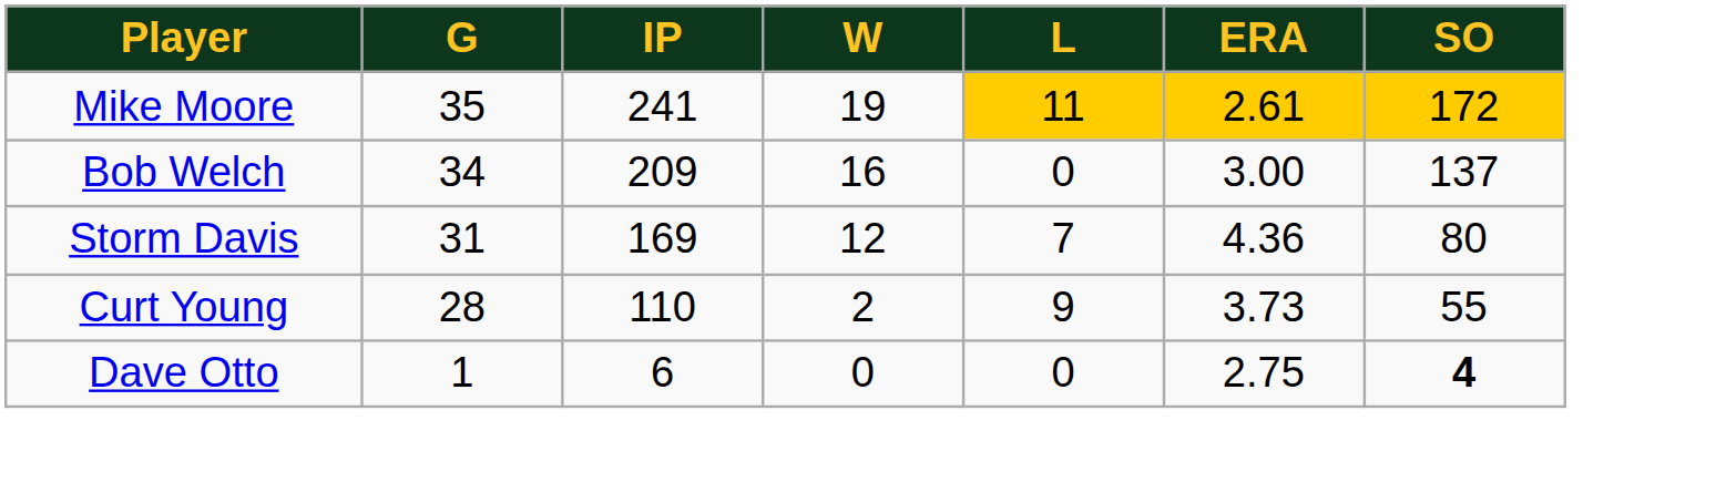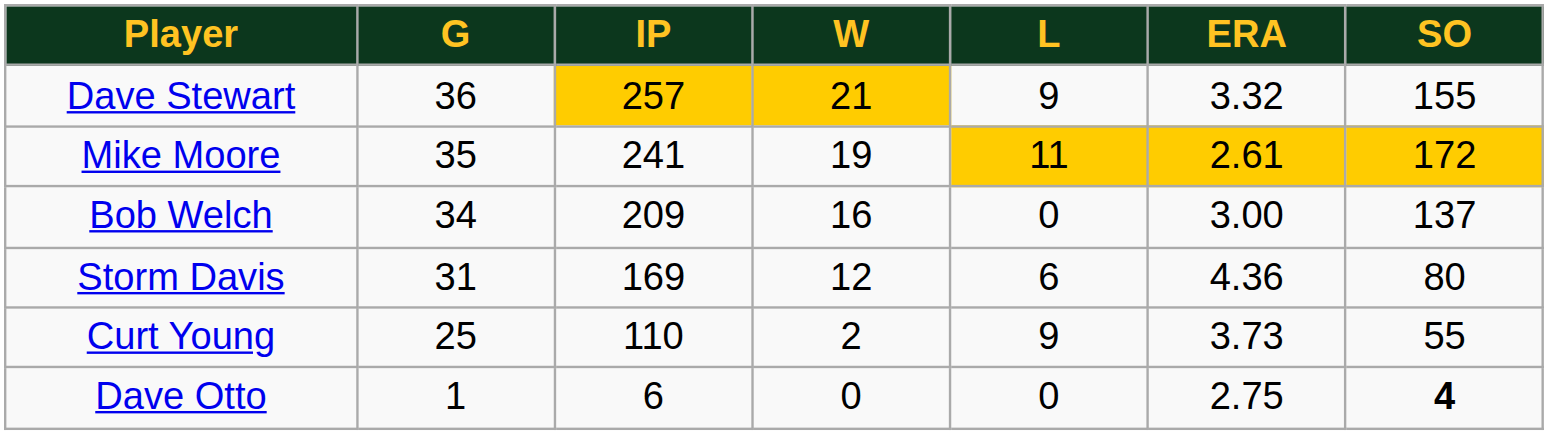+ row: Dave Stewart | 36 | 257 | 21 | 9 | 3.32 | 155
Storm Davis | L: 7 -> 6
Curt Young | G: 28 -> 25
